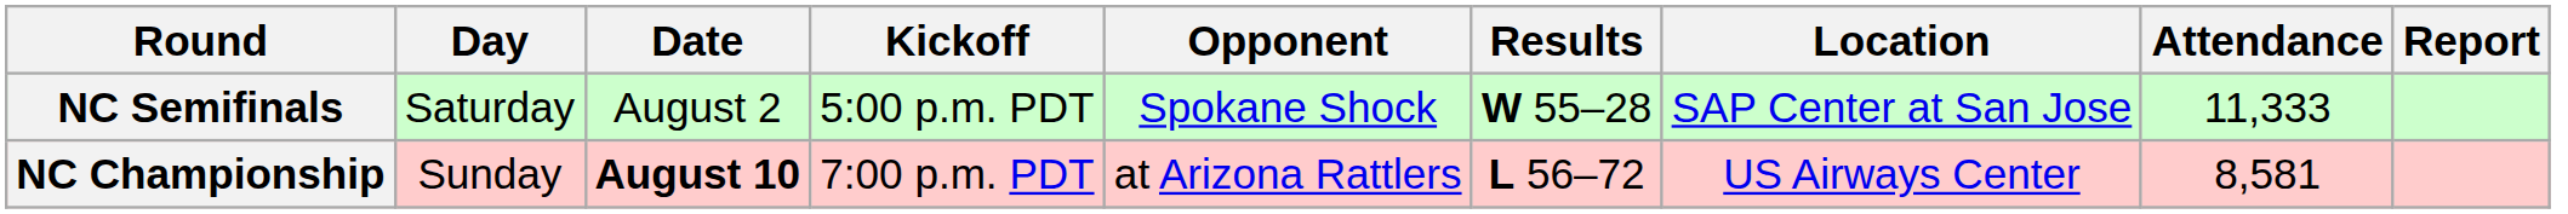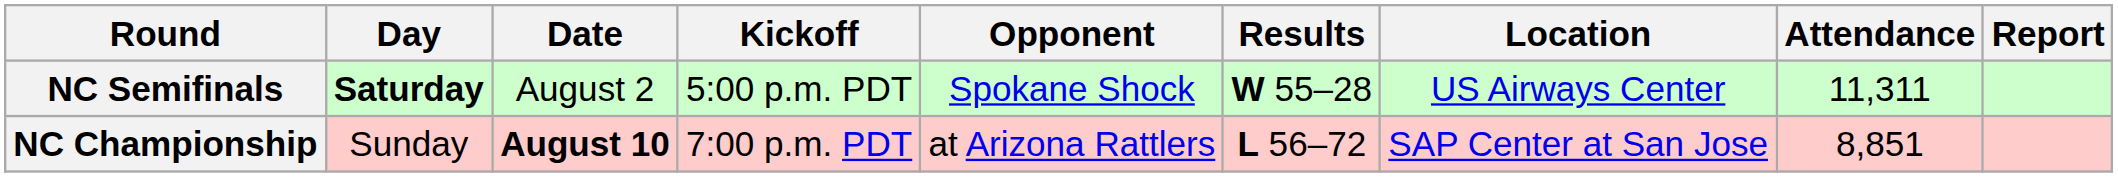NC Semifinals | Day: normal -> bold
NC Semifinals | Location: SAP Center at San Jose -> US Airways Center
NC Semifinals | Attendance: 11,333 -> 11,311
NC Championship | Location: US Airways Center -> SAP Center at San Jose
NC Championship | Attendance: 8,581 -> 8,851
